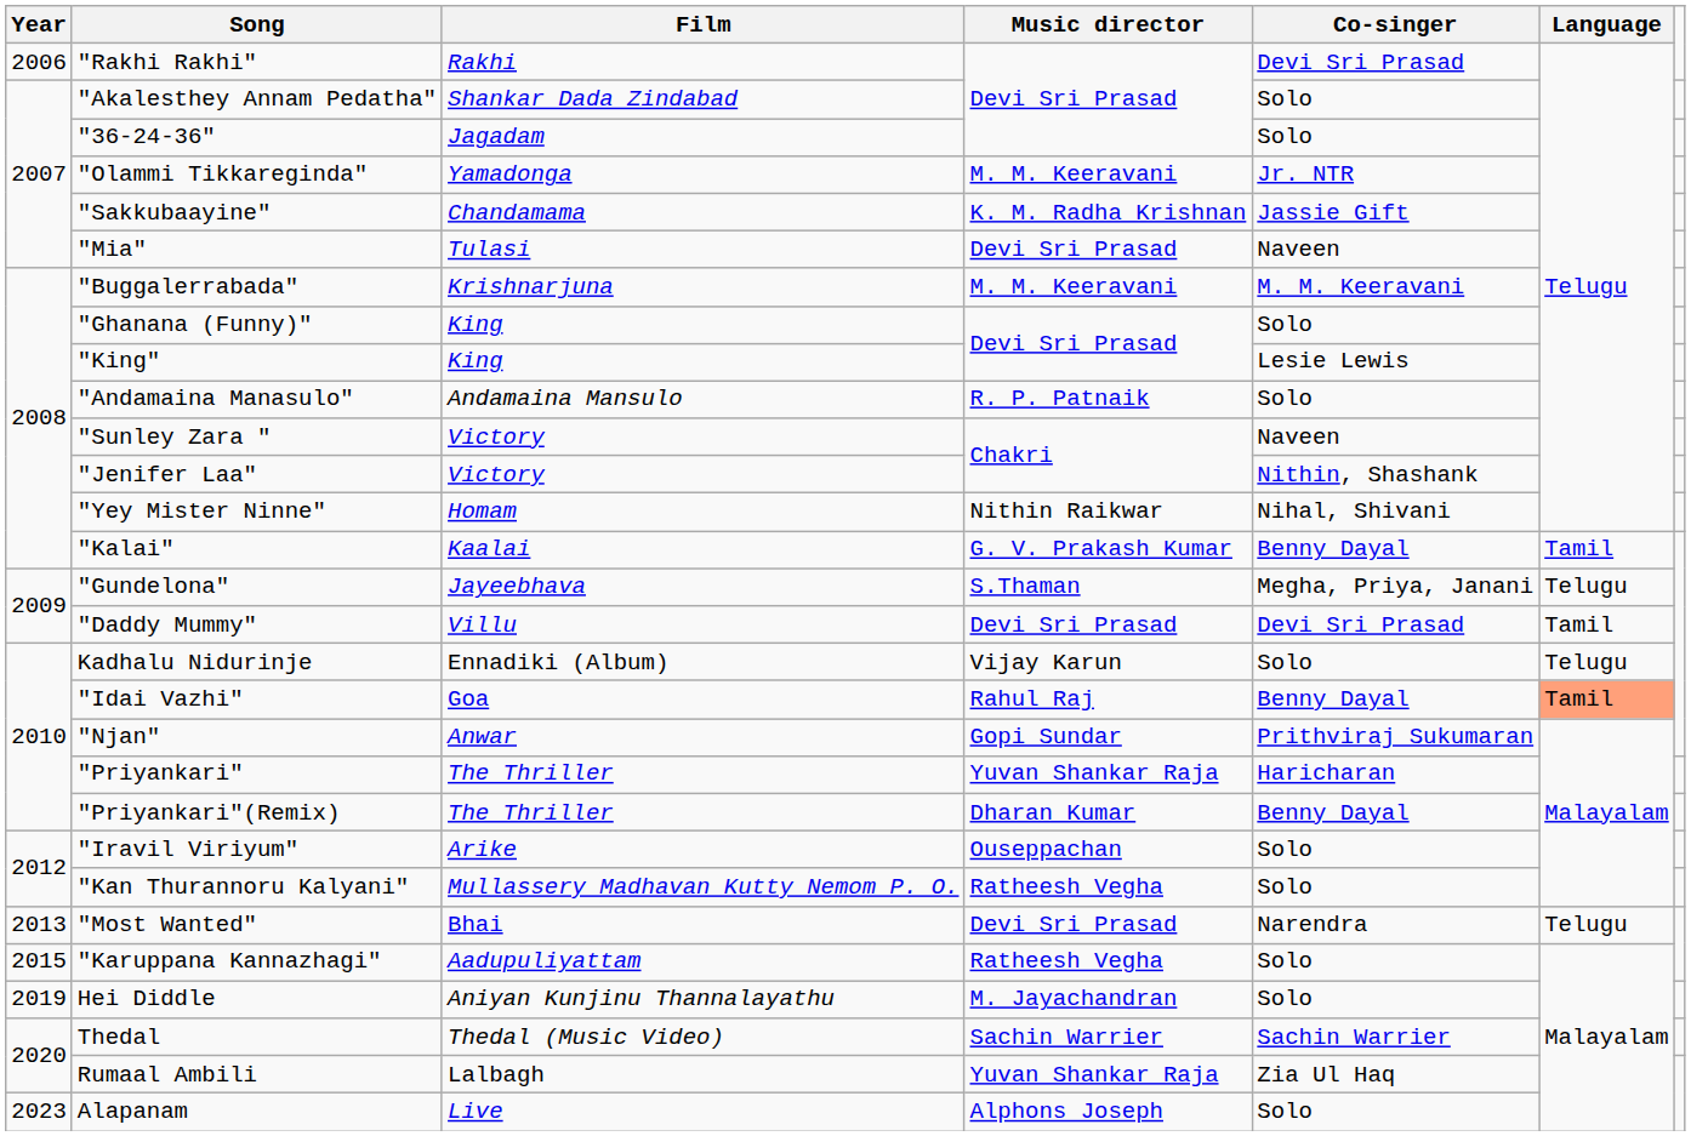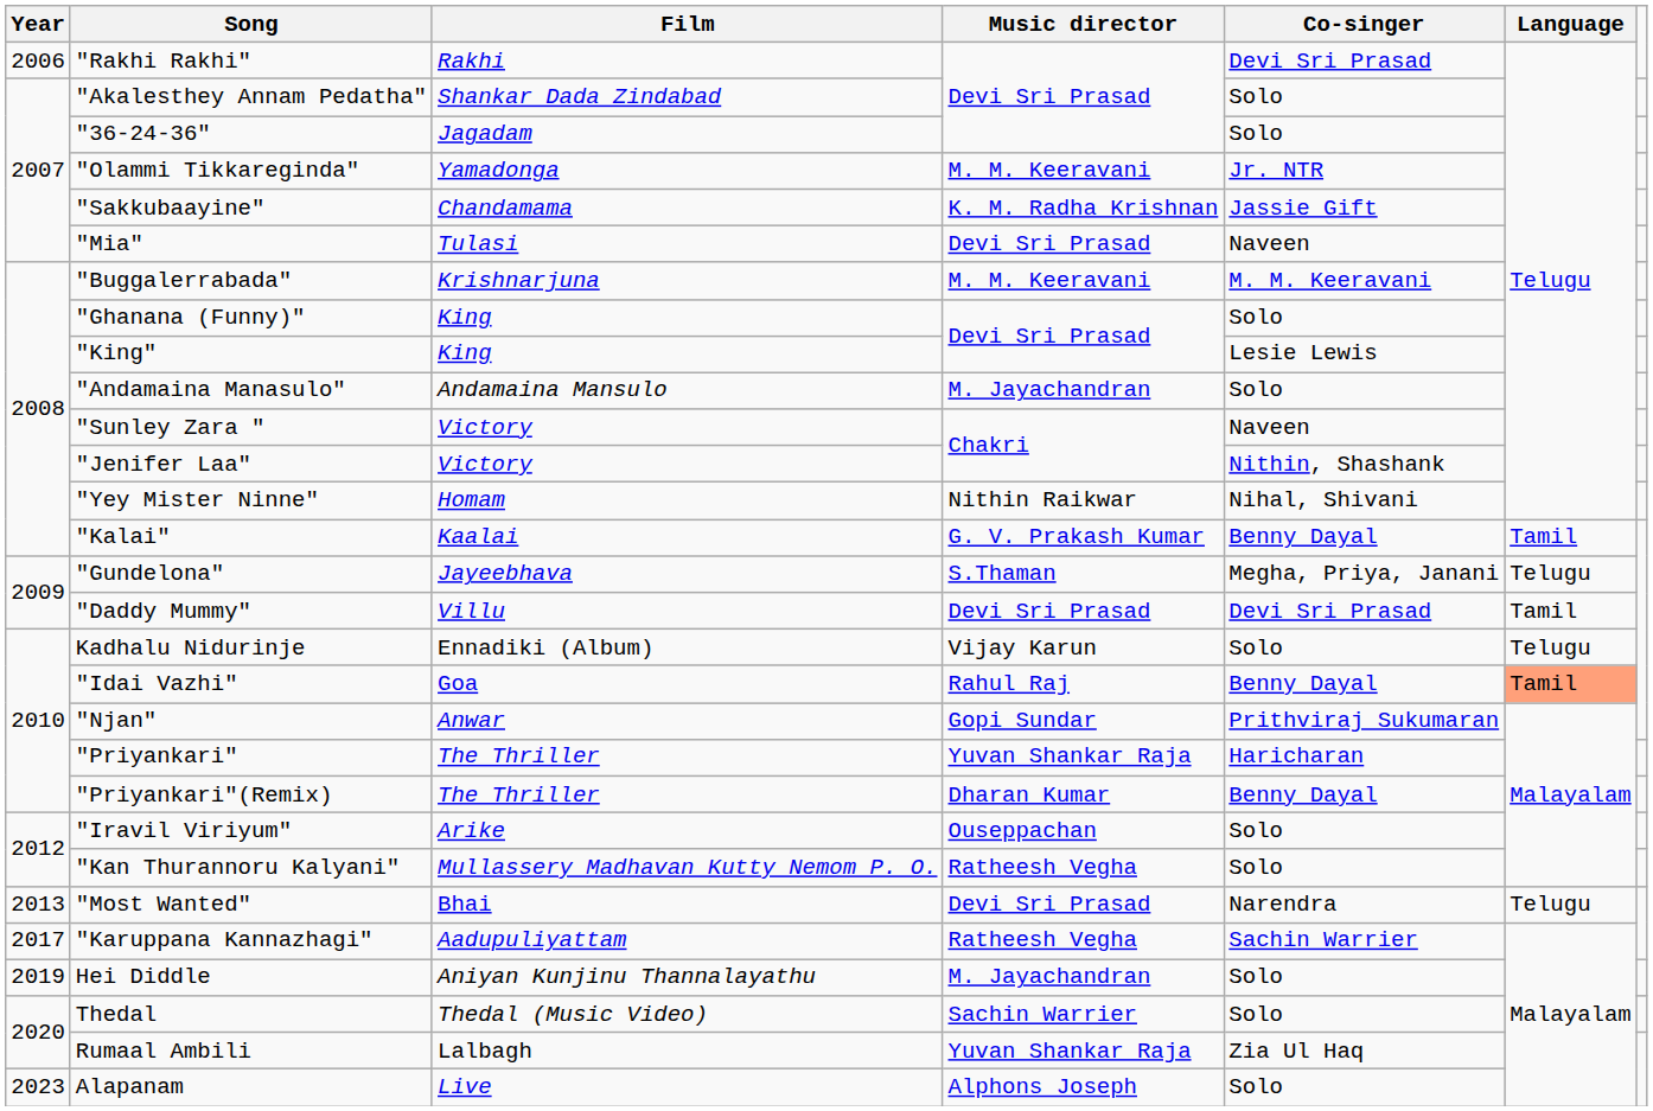"Andamaina Manasulo" | Music director: R. P. Patnaik -> M. Jayachandran
"Karuppana Kannazhagi" | Year: 2015 -> 2017
"Karuppana Kannazhagi" | Co-singer: Solo -> Sachin Warrier
Thedal | Co-singer: Sachin Warrier -> Solo
